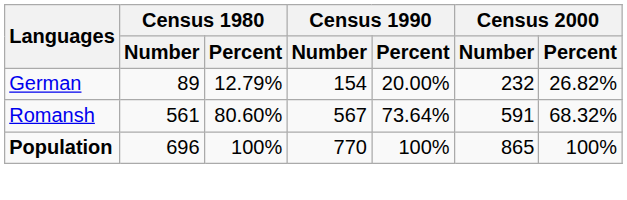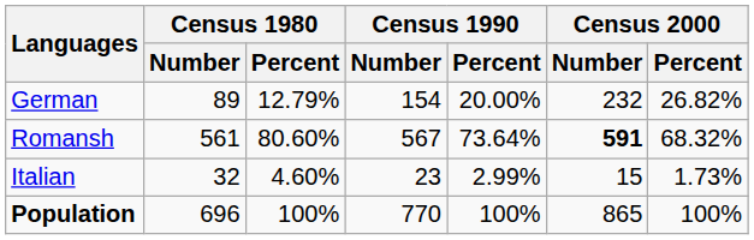Romansh | Census 2000 / Number: normal -> bold
+ row: Italian | 32 | 4.60% | 23 | 2.99% | 15 | 1.73%
